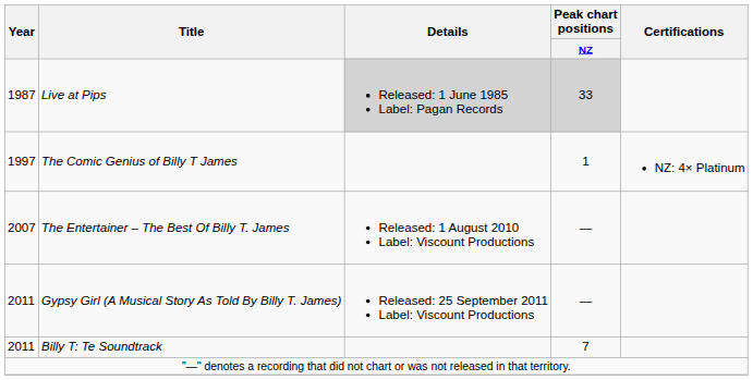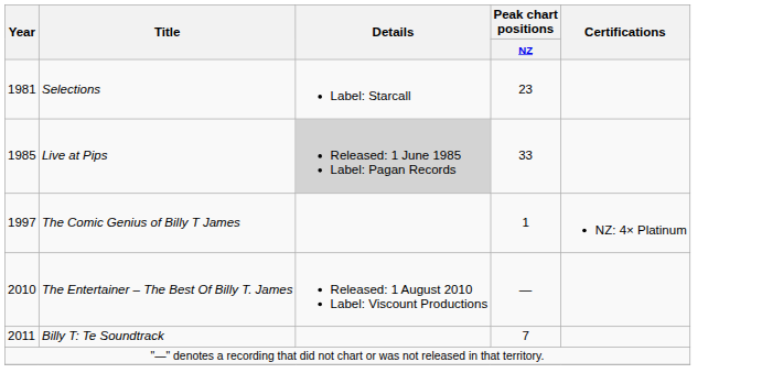+ row: 1981 | Selections | Label: Starcall | 23
Live at Pips | Year: 1987 -> 1985
Live at Pips | Peak chart positions / NZ: lightgrey background -> no background
The Entertainer – The Best Of Billy T. James | Year: 2007 -> 2010
- row: 2011 | Gypsy Girl (A Musical Story As Told By Billy T. James) | Released: 25 September 2011 Label: Viscount Productions | —
